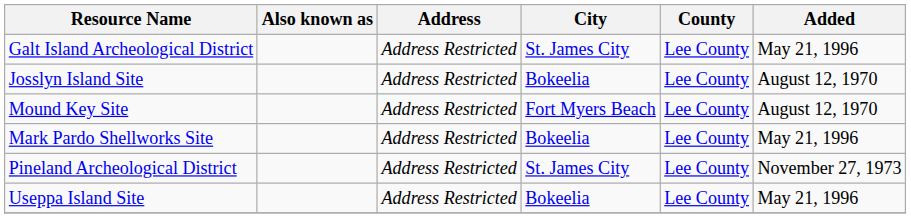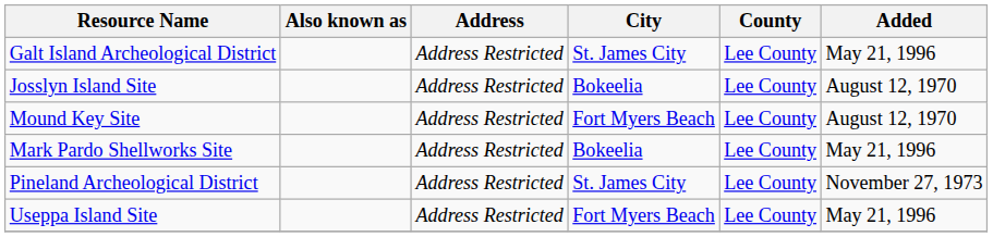Useppa Island Site | City: Bokeelia -> Fort Myers Beach
